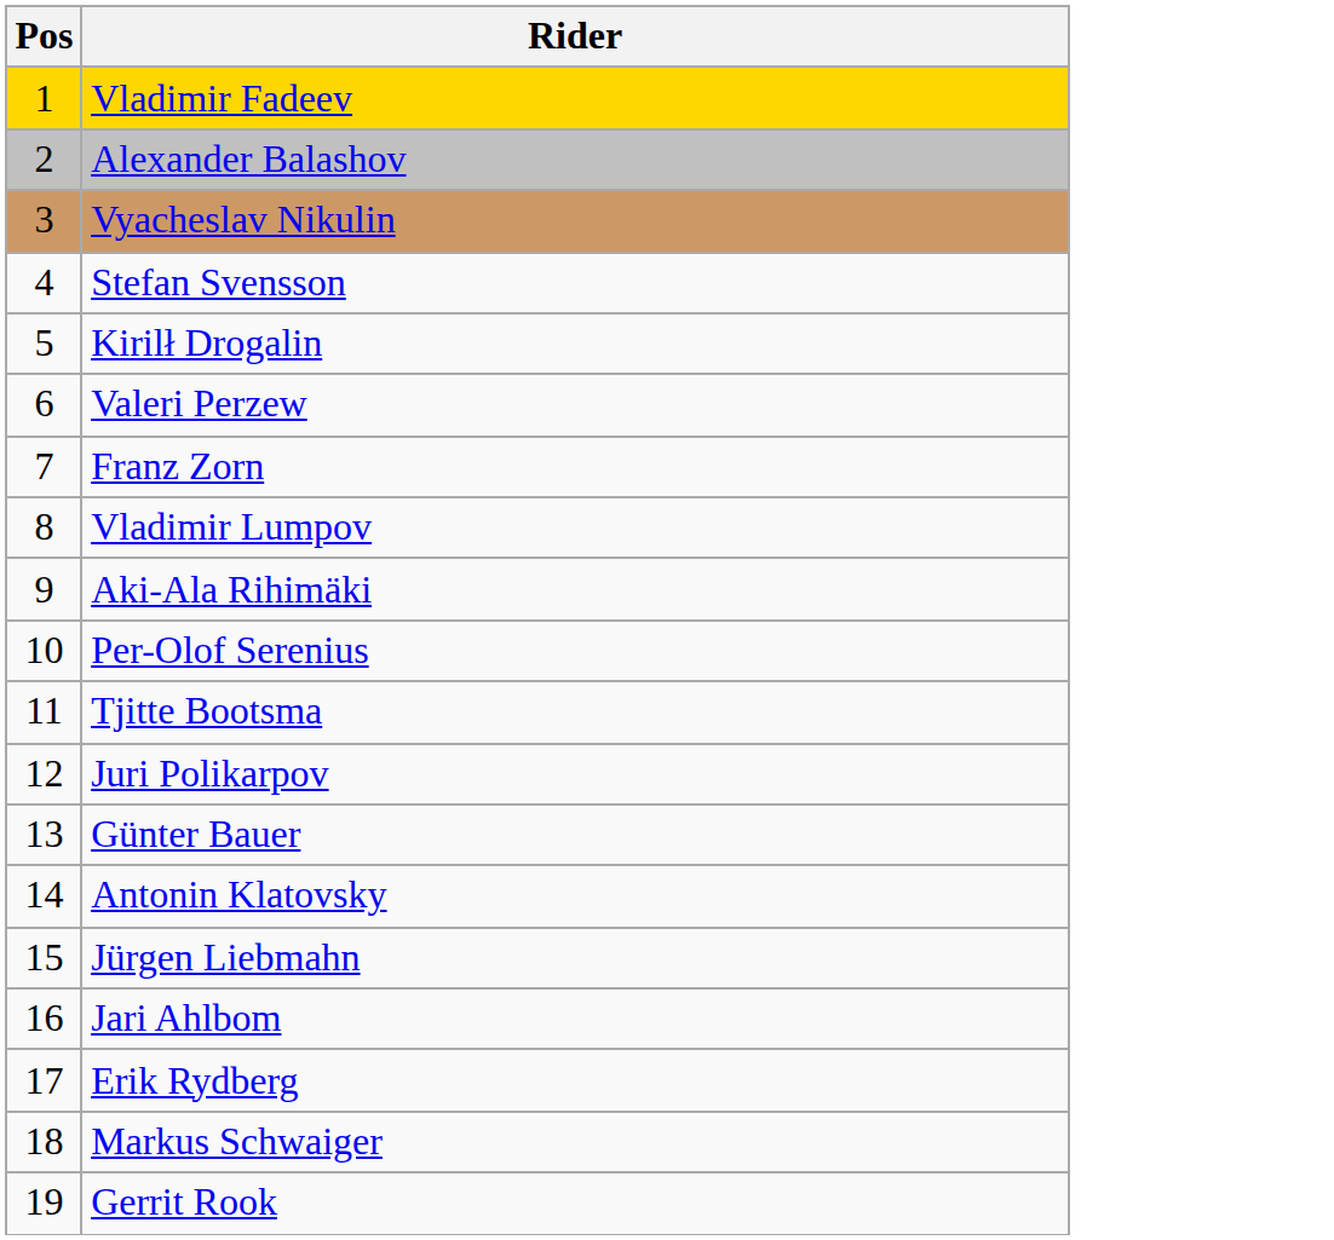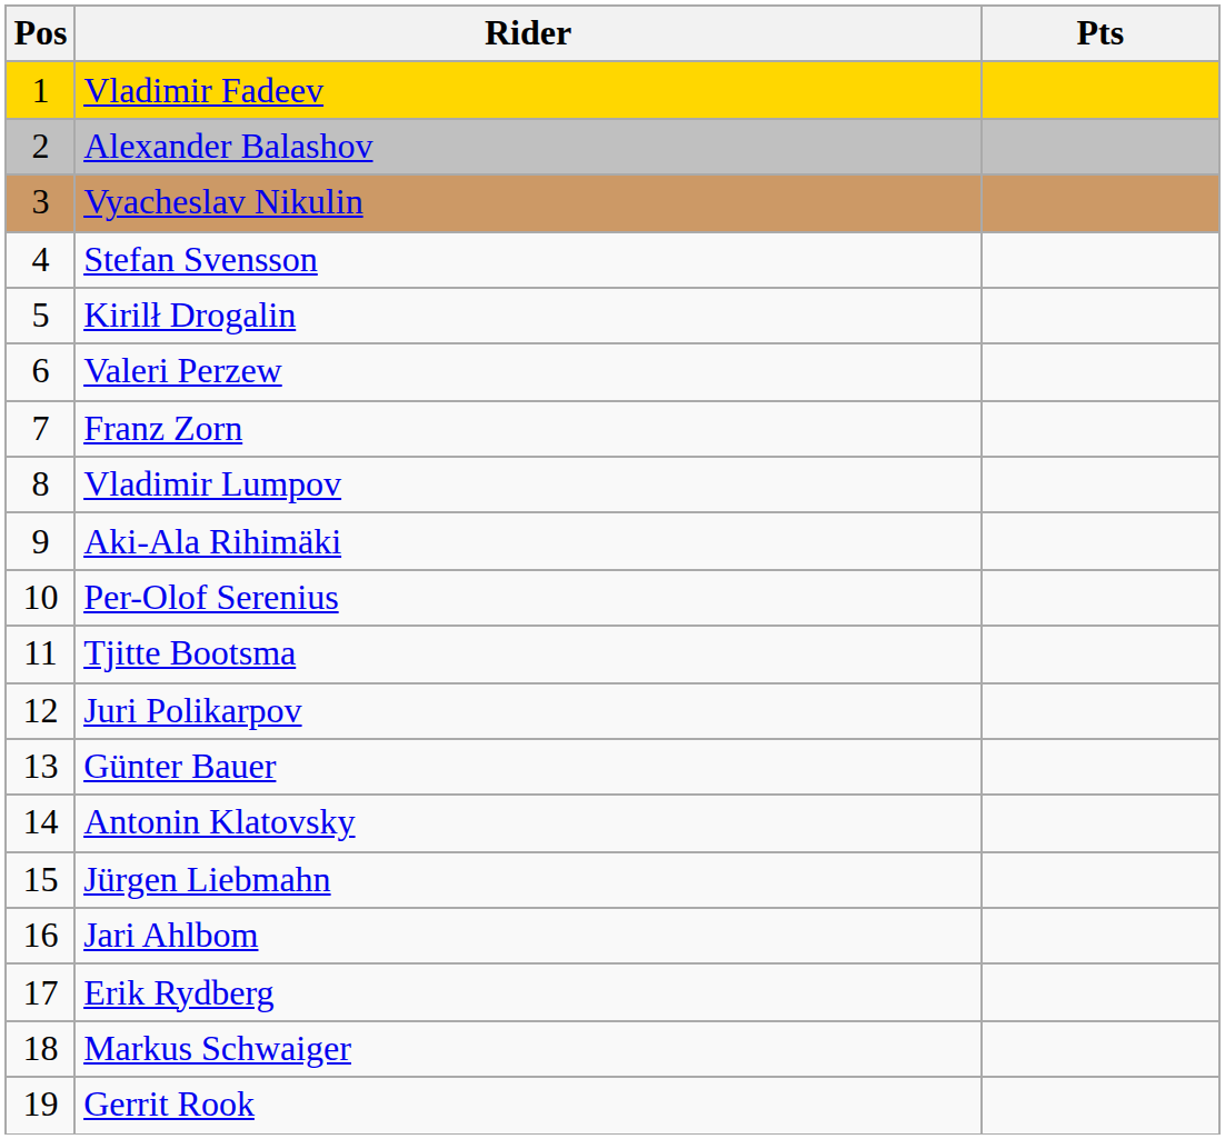+ column: Pts
